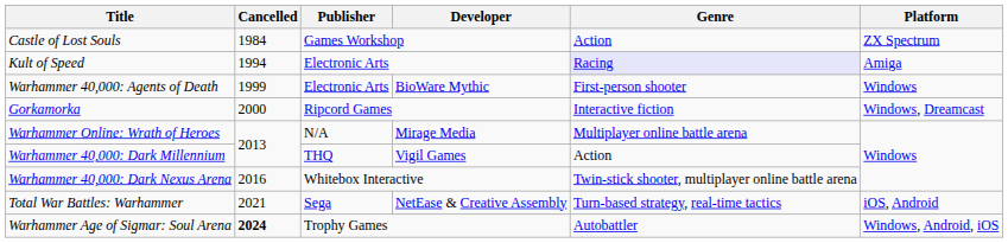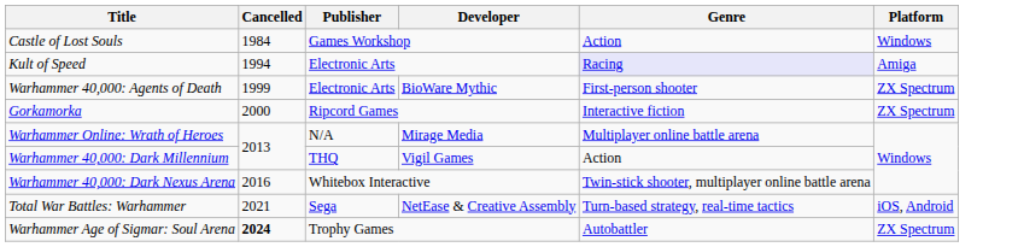Castle of Lost Souls | Platform: ZX Spectrum -> Windows
Warhammer 40,000: Agents of Death | Platform: Windows -> ZX Spectrum
Gorkamorka | Platform: Windows, Dreamcast -> ZX Spectrum
Warhammer Age of Sigmar: Soul Arena | Platform: Windows, Android, iOS -> ZX Spectrum
